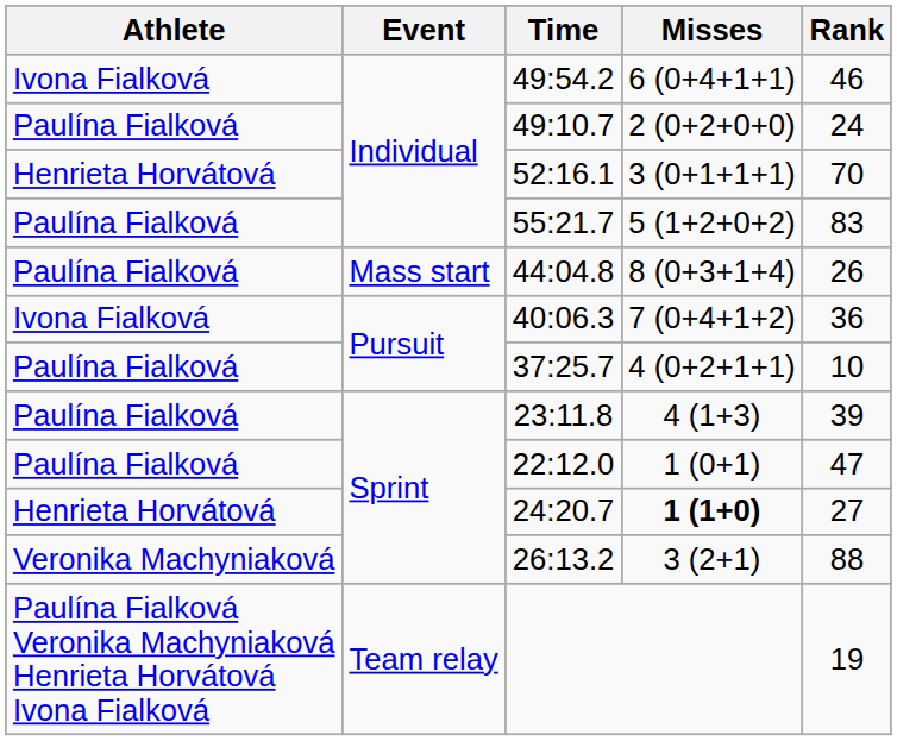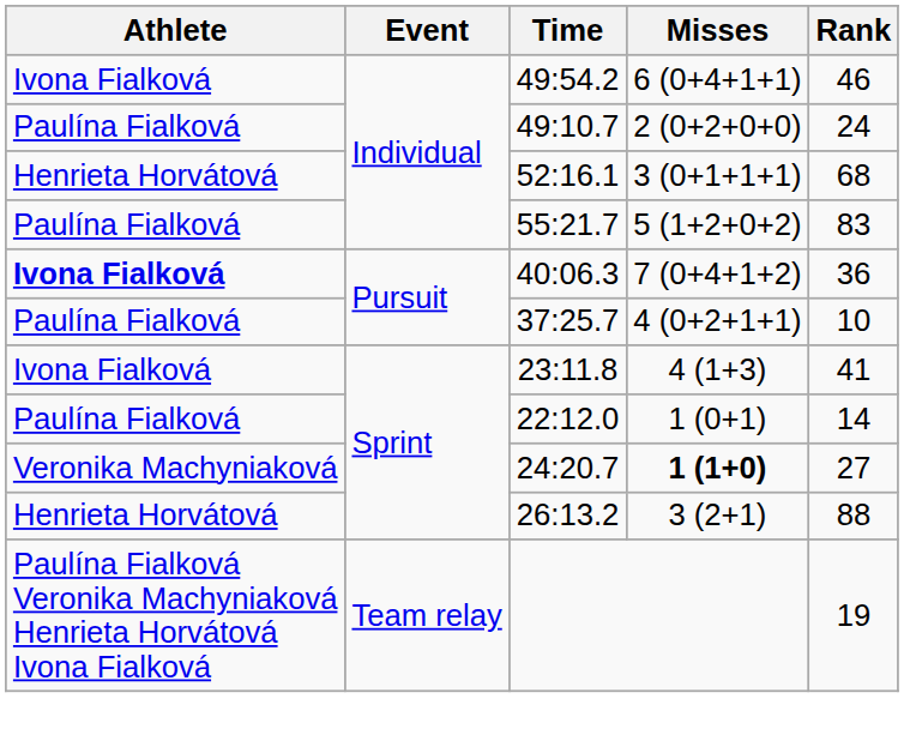52:16.1 | Rank: 70 -> 68
- row: Paulína Fialková | Mass start | 44:04.8 | 8 (0+3+1+4) | 26
40:06.3 | Athlete: normal -> bold
23:11.8 | Athlete: Paulína Fialková -> Ivona Fialková
23:11.8 | Rank: 39 -> 41
22:12.0 | Rank: 47 -> 14
24:20.7 | Athlete: Henrieta Horvátová -> Veronika Machyniaková
26:13.2 | Athlete: Veronika Machyniaková -> Henrieta Horvátová
